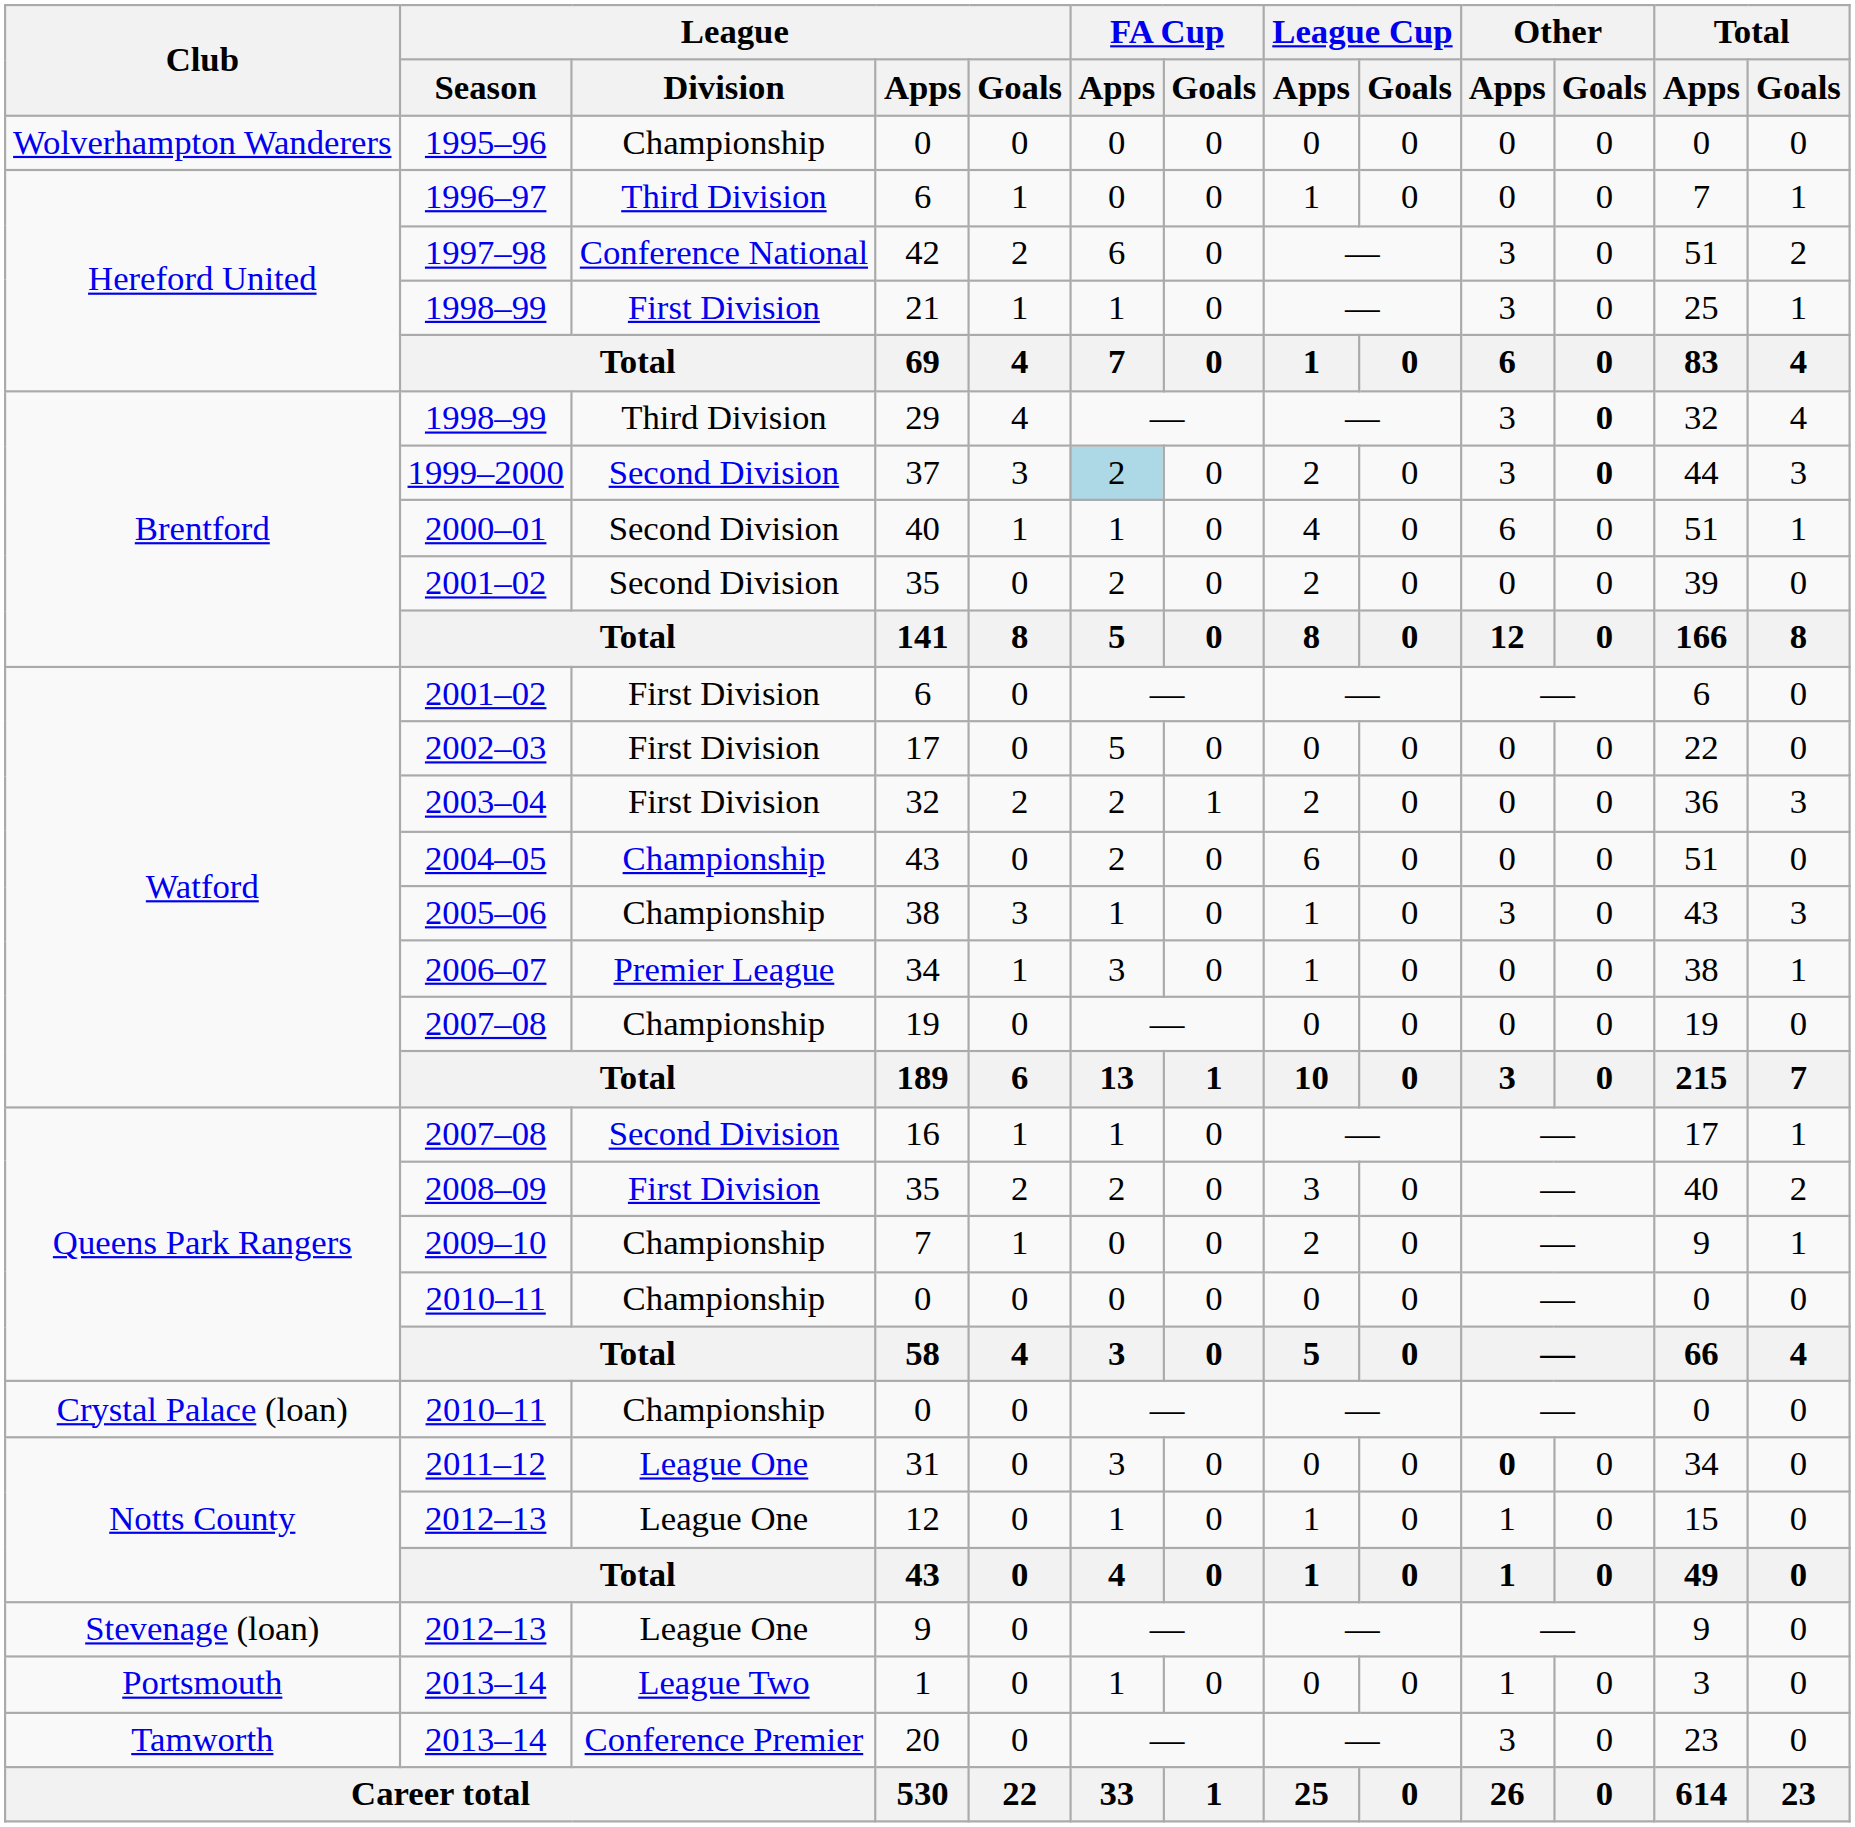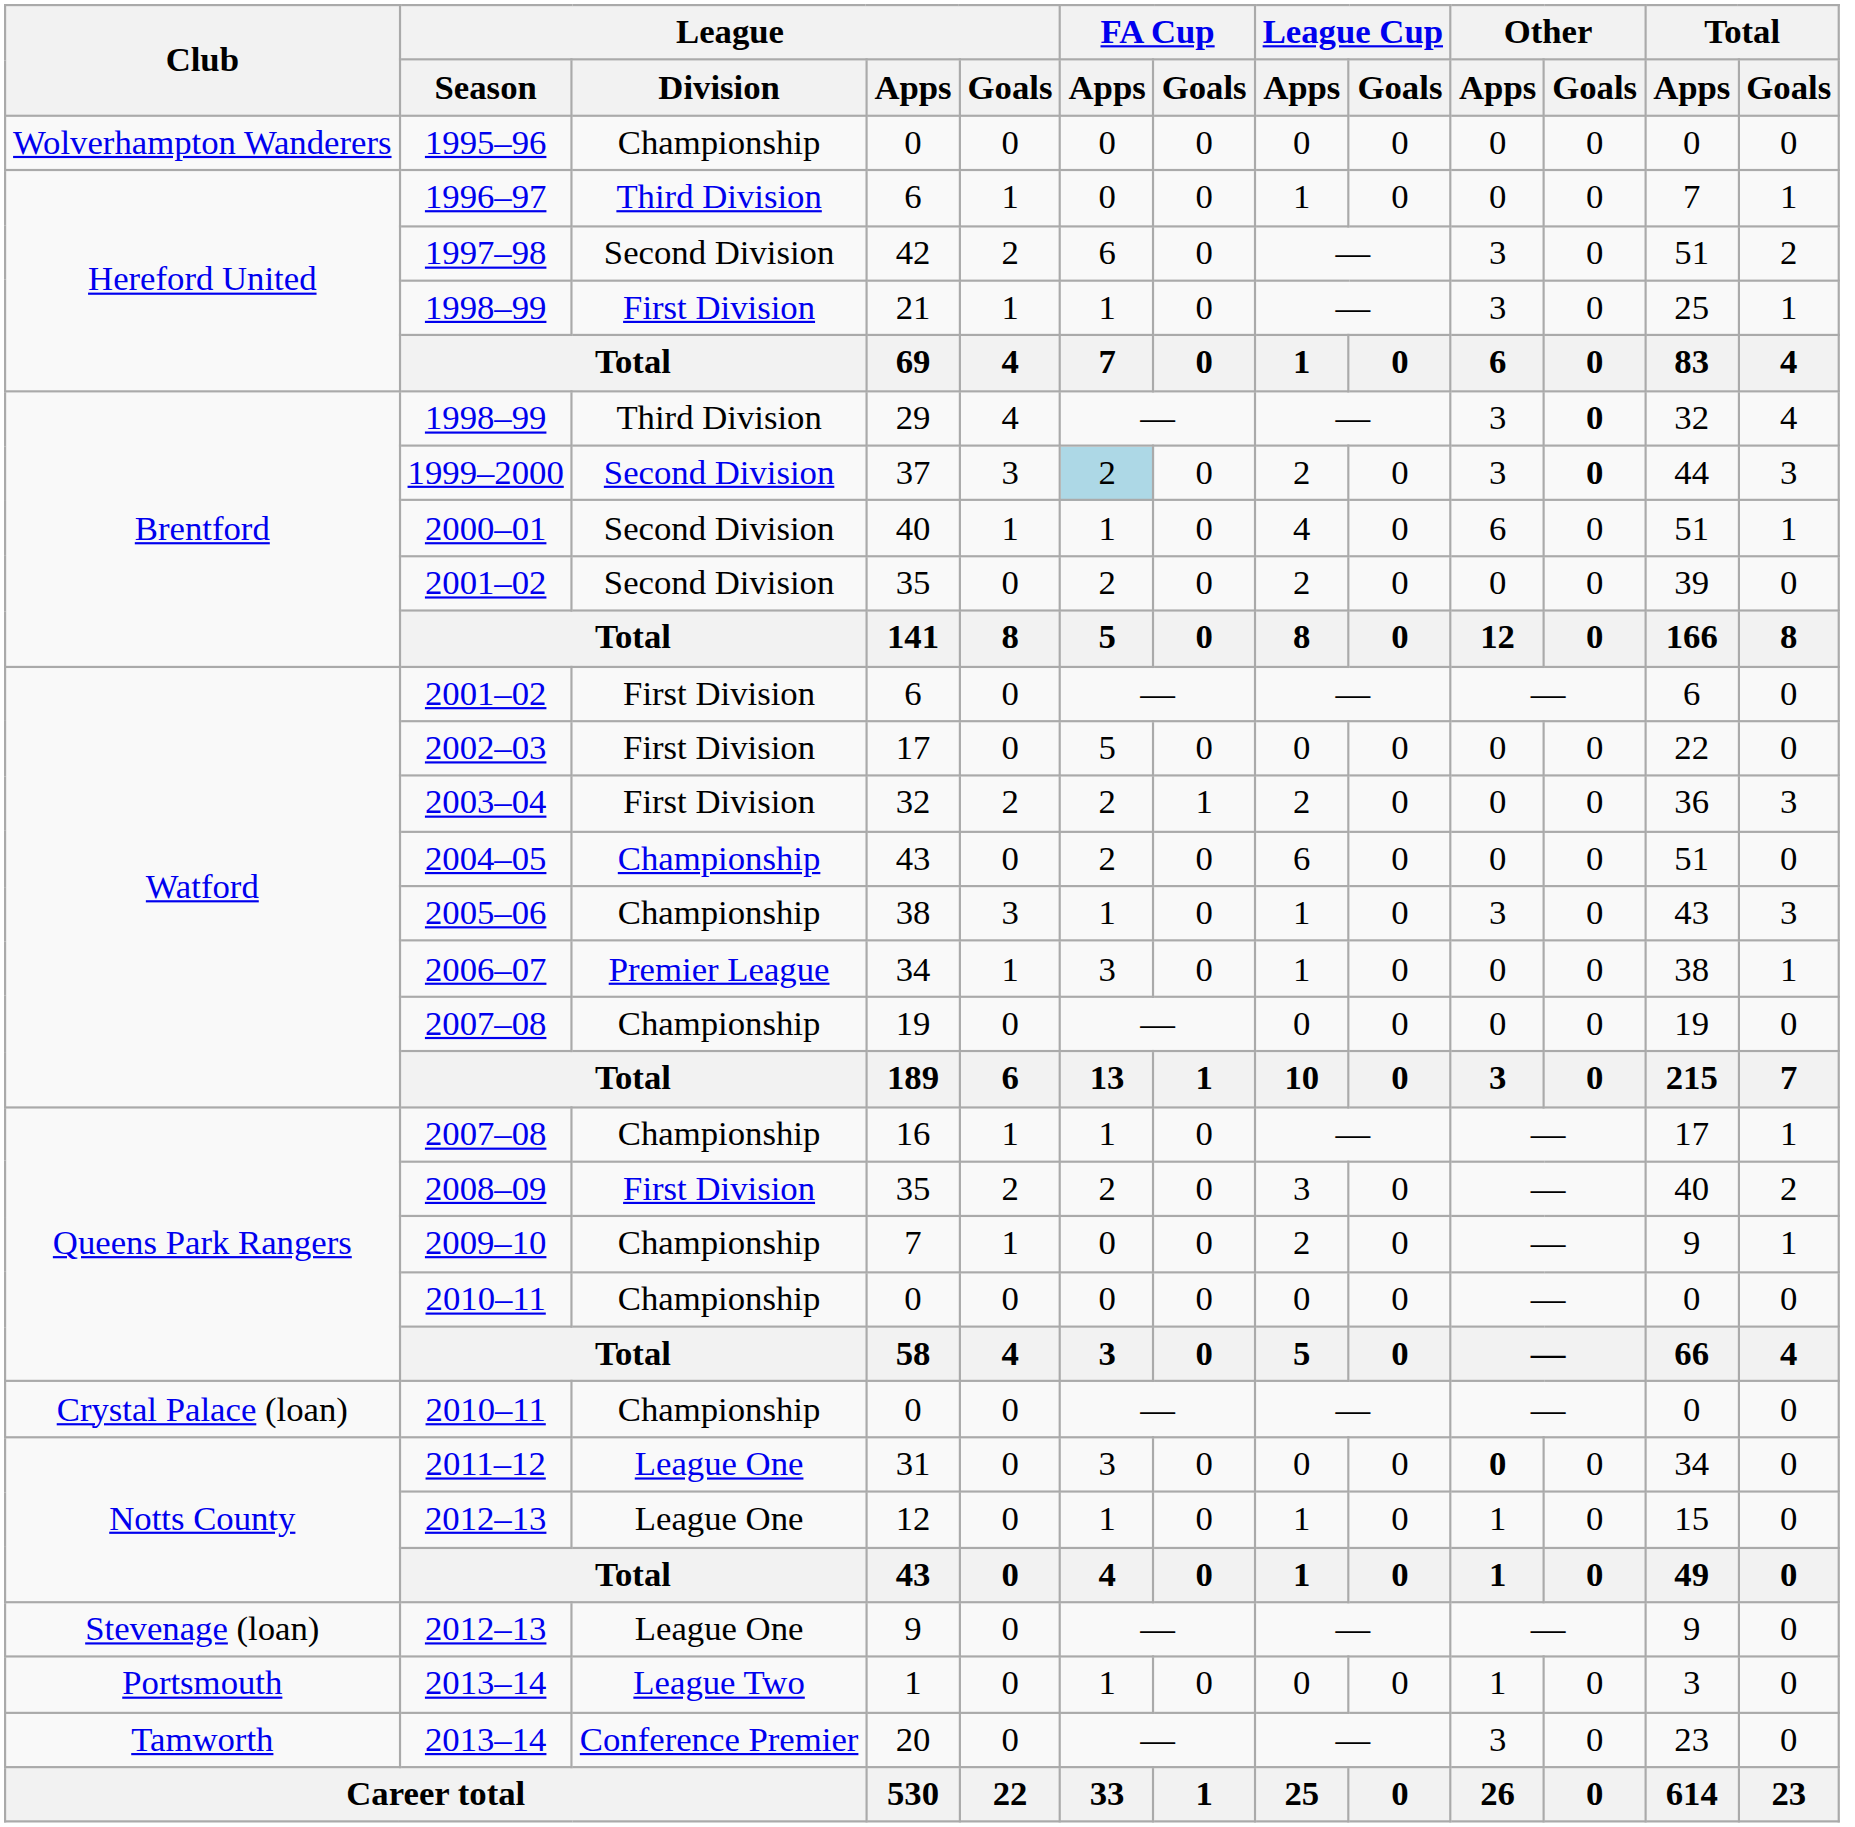42 | League / Division: Conference National -> Second Division
16 | League / Division: Second Division -> Championship
